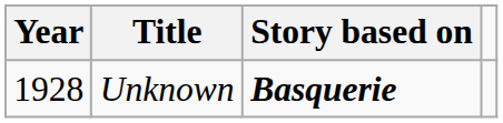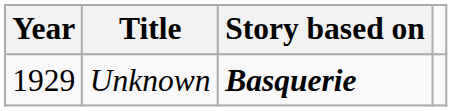Unknown | Year: 1928 -> 1929
